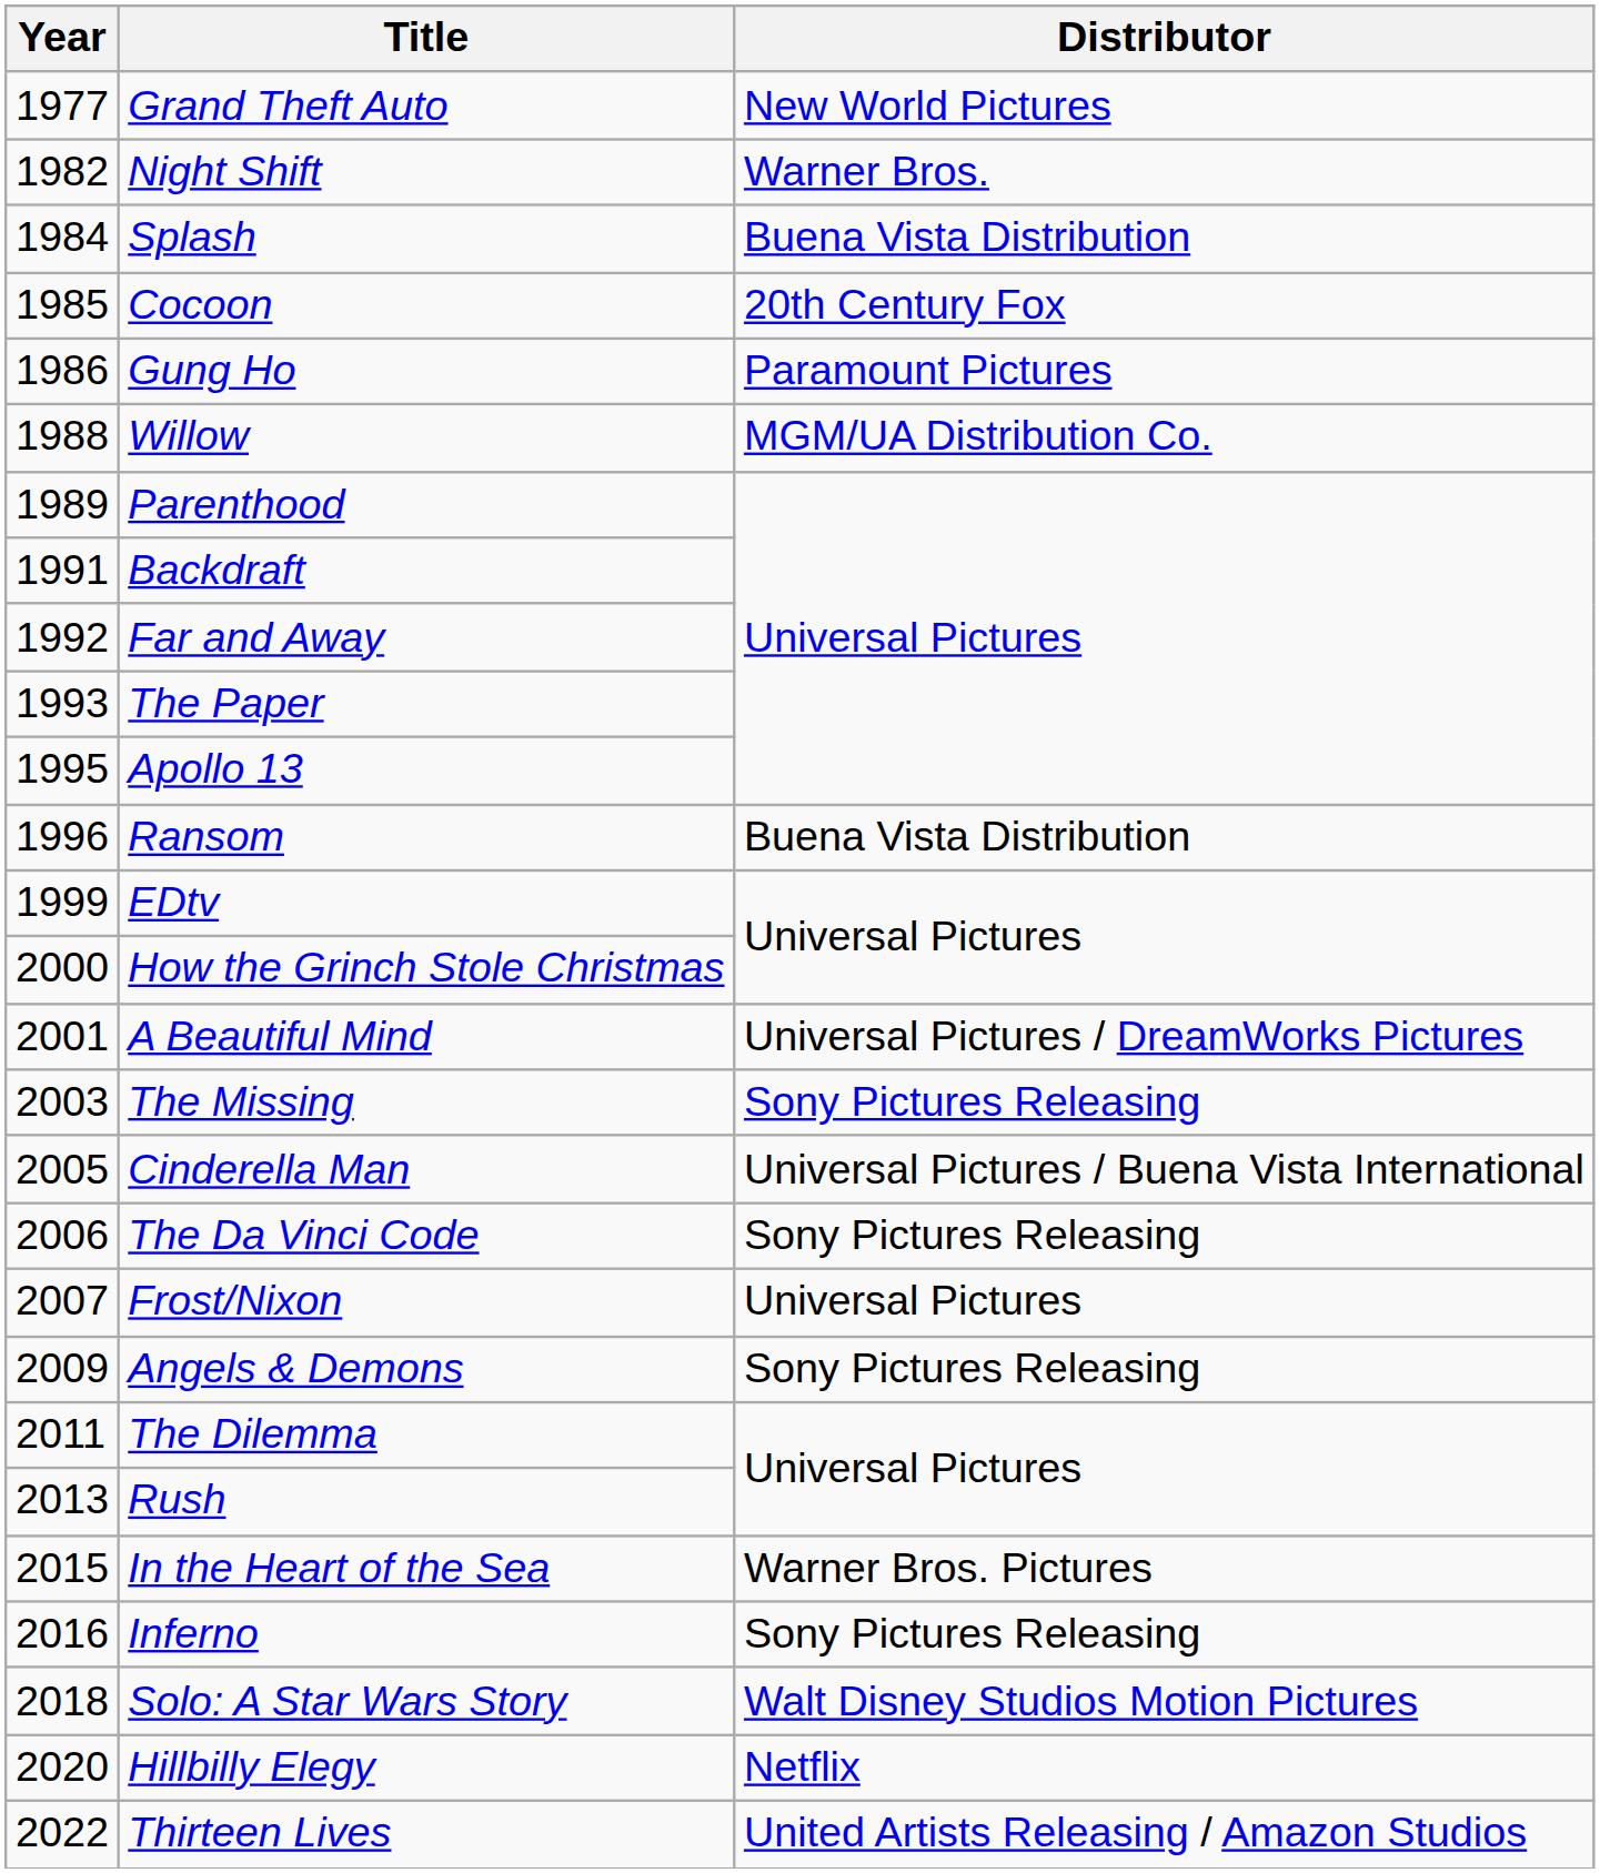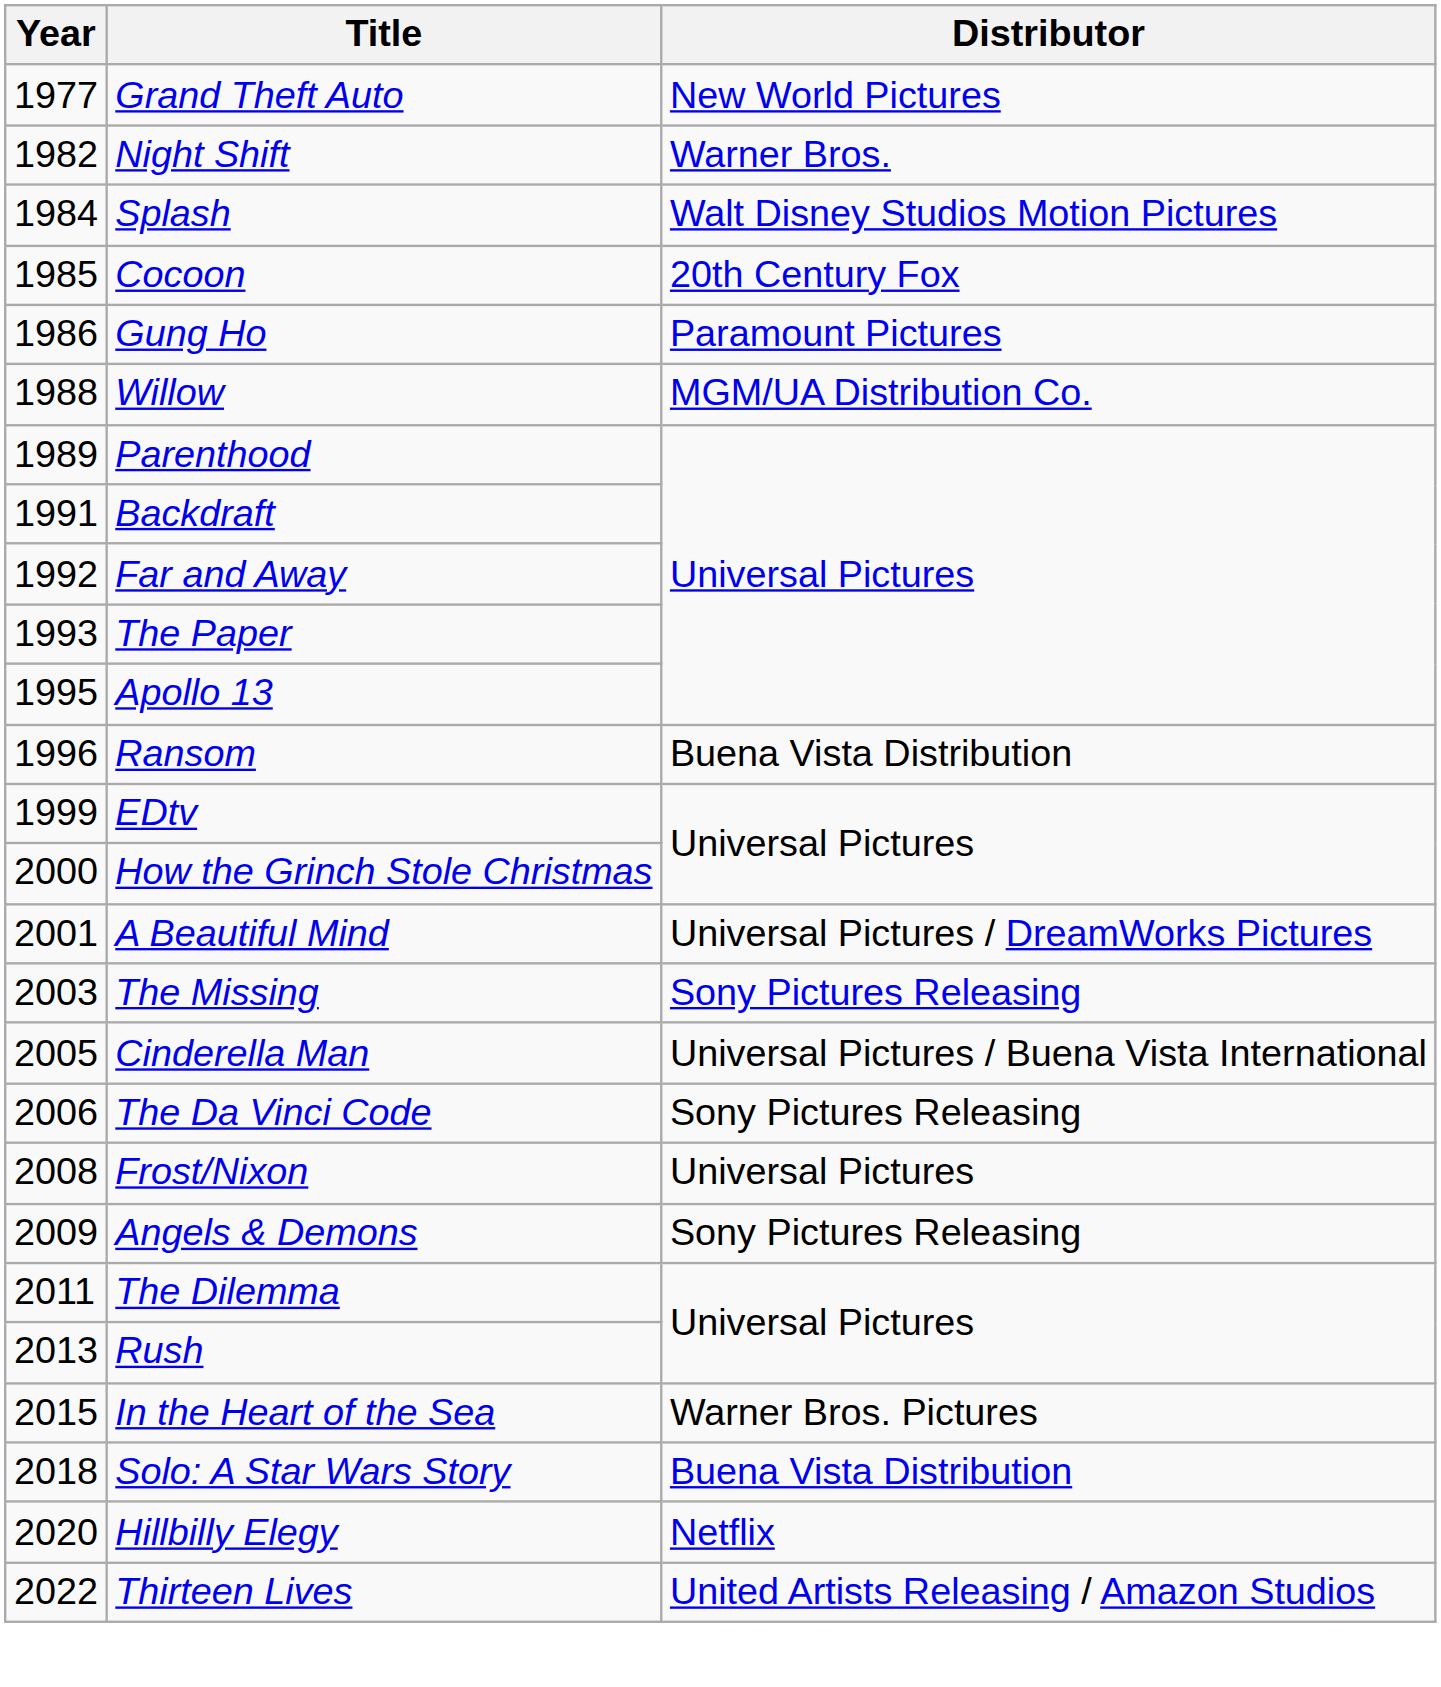Splash | Distributor: Buena Vista Distribution -> Walt Disney Studios Motion Pictures
Frost/Nixon | Year: 2007 -> 2008
- row: 2016 | Inferno | Sony Pictures Releasing
Solo: A Star Wars Story | Distributor: Walt Disney Studios Motion Pictures -> Buena Vista Distribution
